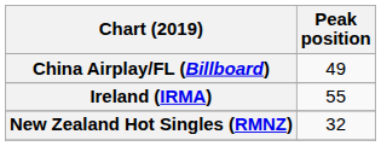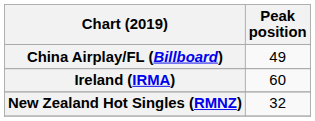Ireland (IRMA) | Peak position: 55 -> 60
